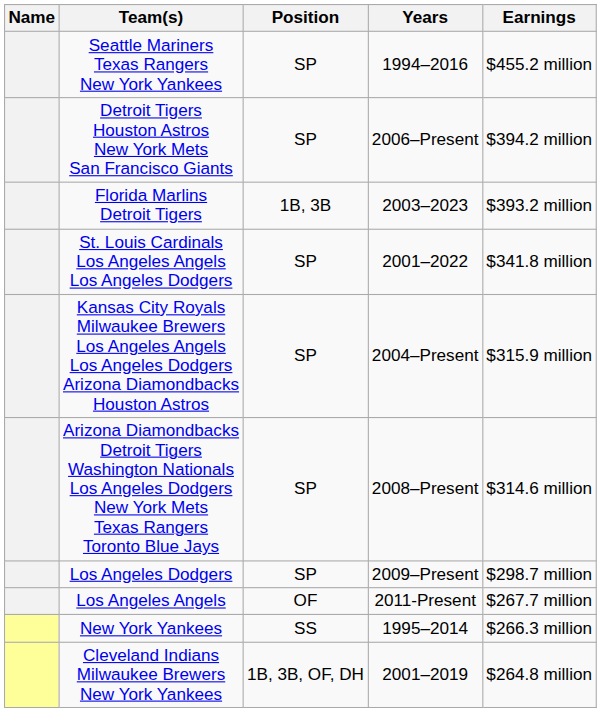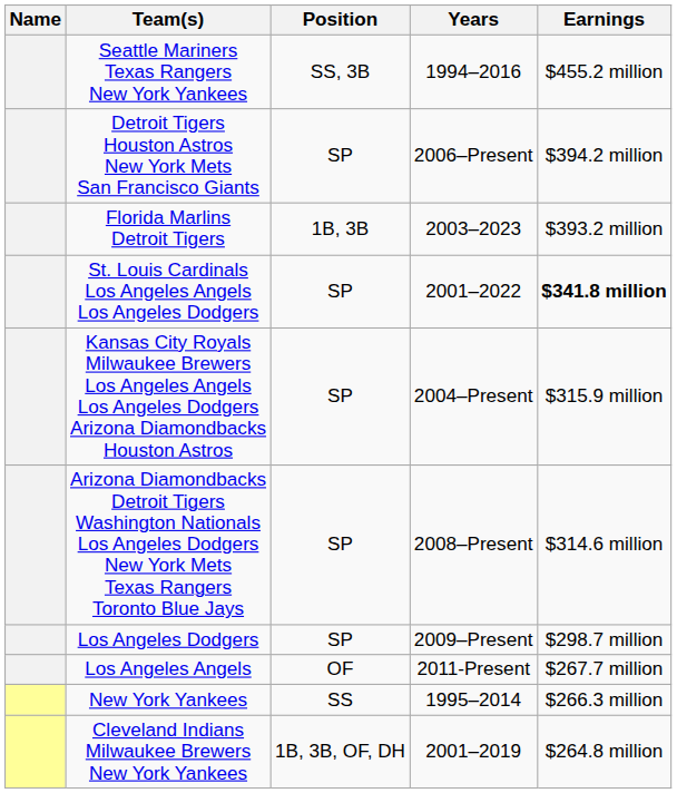Seattle Mariners Texas Rangers New York Yankees | Position: SP -> SS, 3B
St. Louis Cardinals Los Angeles Angels Los Angeles Dodgers | Earnings: normal -> bold
